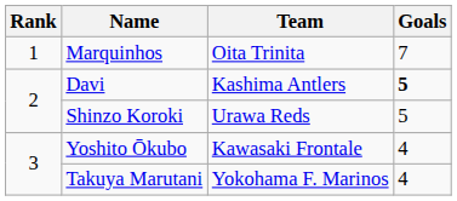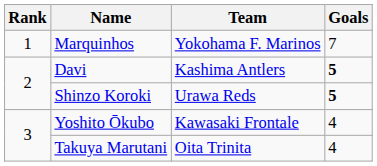Marquinhos | Team: Oita Trinita -> Yokohama F. Marinos
Shinzo Koroki | Goals: normal -> bold
Takuya Marutani | Team: Yokohama F. Marinos -> Oita Trinita
